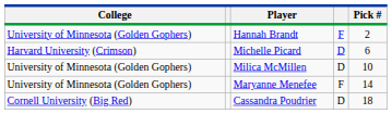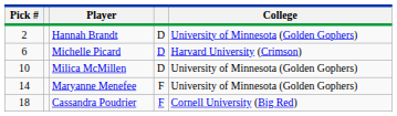columns swapped: Pick # <-> College
Hannah Brandt | column 4: F -> D
Cassandra Poudrier | column 4: D -> F
